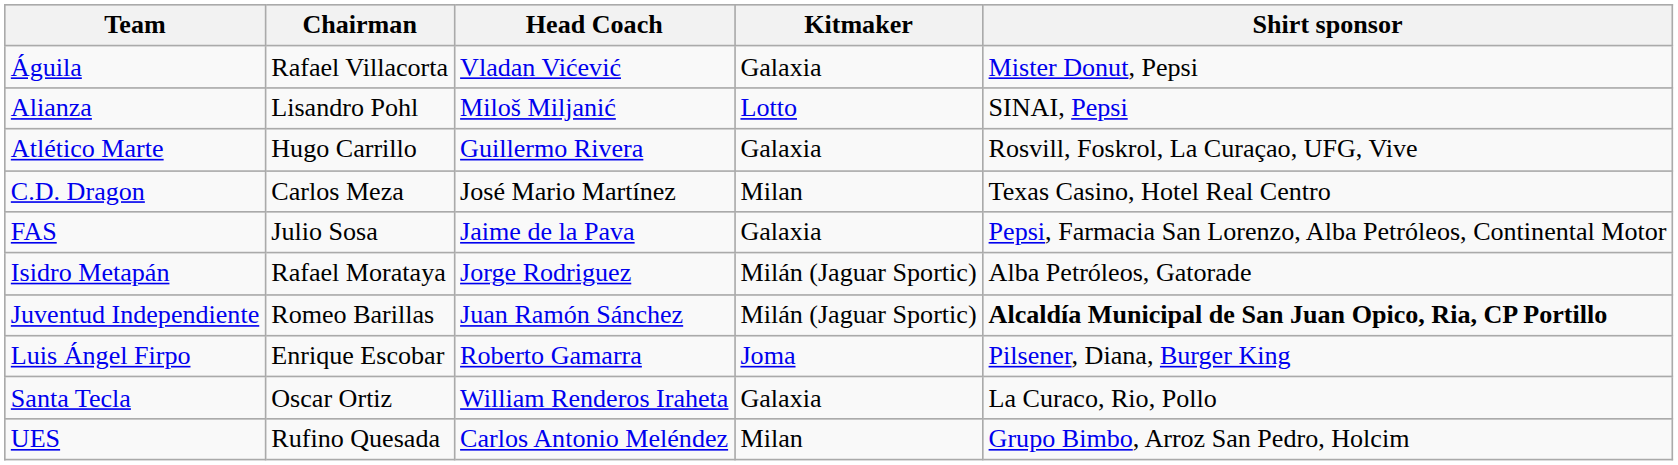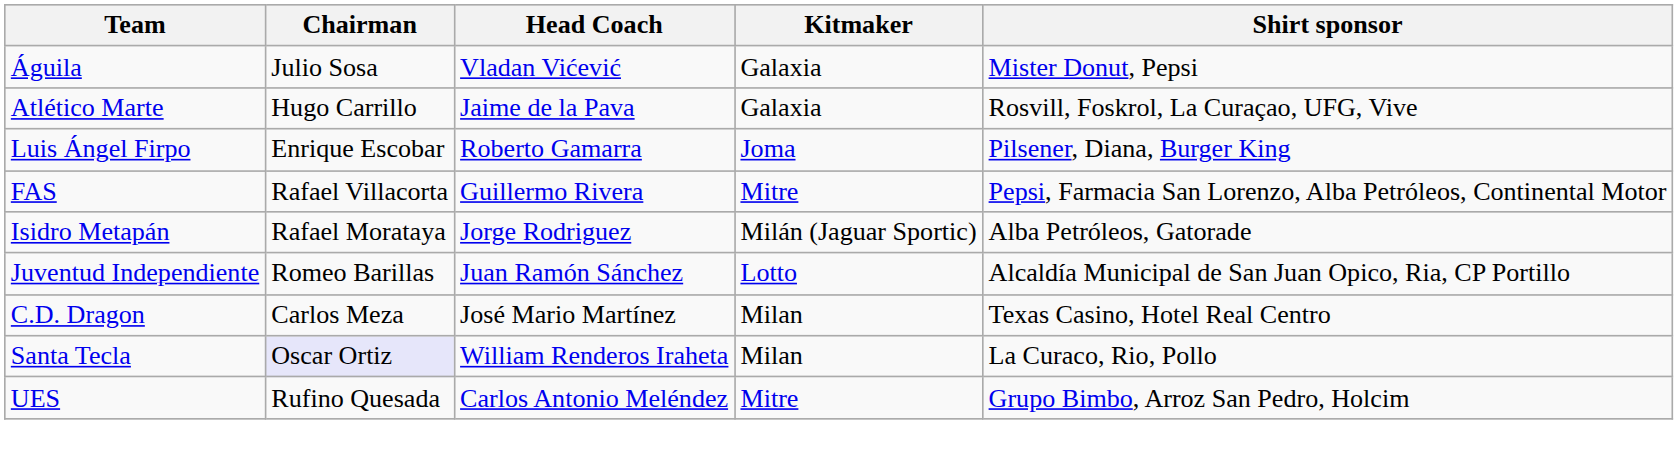Águila | Chairman: Rafael Villacorta -> Julio Sosa
- row: Alianza | Lisandro Pohl | Miloš Miljanić | Lotto | SINAI, Pepsi
Atlético Marte | Head Coach: Guillermo Rivera -> Jaime de la Pava
rows swapped: C.D. Dragon <-> Luis Ángel Firpo
FAS | Chairman: Julio Sosa -> Rafael Villacorta
FAS | Head Coach: Jaime de la Pava -> Guillermo Rivera
FAS | Kitmaker: Galaxia -> Mitre
Juventud Independiente | Kitmaker: Milán (Jaguar Sportic) -> Lotto
Juventud Independiente | Shirt sponsor: bold -> normal
Santa Tecla | Chairman: no background -> lavender background
Santa Tecla | Kitmaker: Galaxia -> Milan
UES | Kitmaker: Milan -> Mitre
